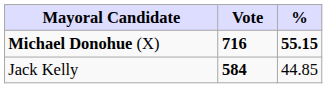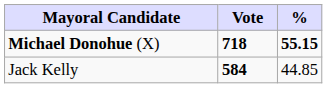Michael Donohue (X) | Vote: 716 -> 718
